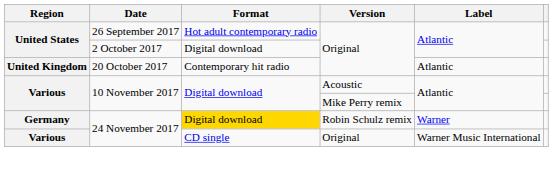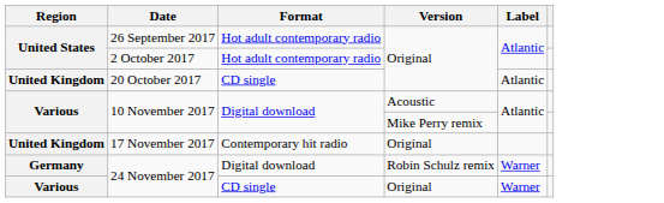2 October 2017 | Format: Digital download -> Hot adult contemporary radio
20 October 2017 | Format: Contemporary hit radio -> CD single
+ row: United Kingdom | 17 November 2017 | Contemporary hit radio | Original
24 November 2017 / Robin Schulz remix | Format: gold background -> no background
24 November 2017 / Original | Label: Warner Music International -> Warner
